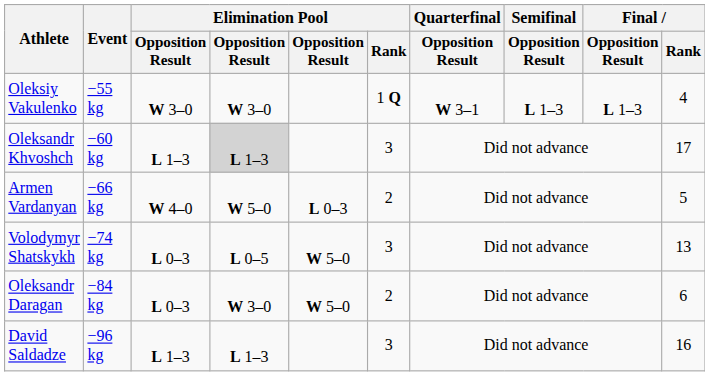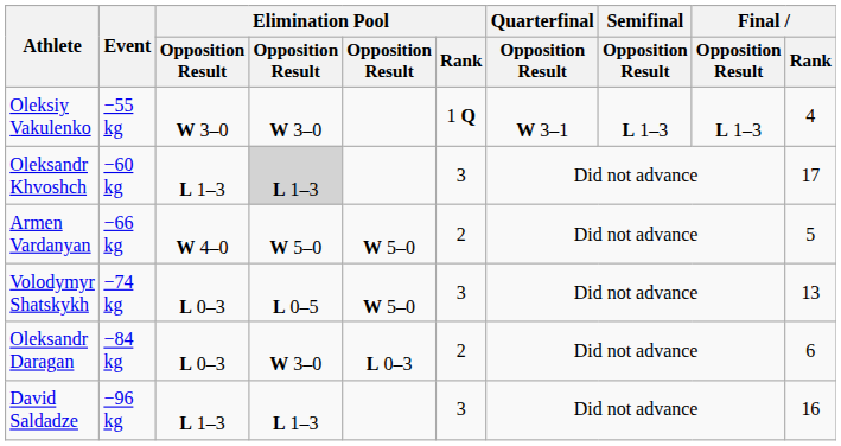Armen Vardanyan | column 5: L 0–3 -> W 5–0
Oleksandr Daragan | column 5: W 5–0 -> L 0–3
